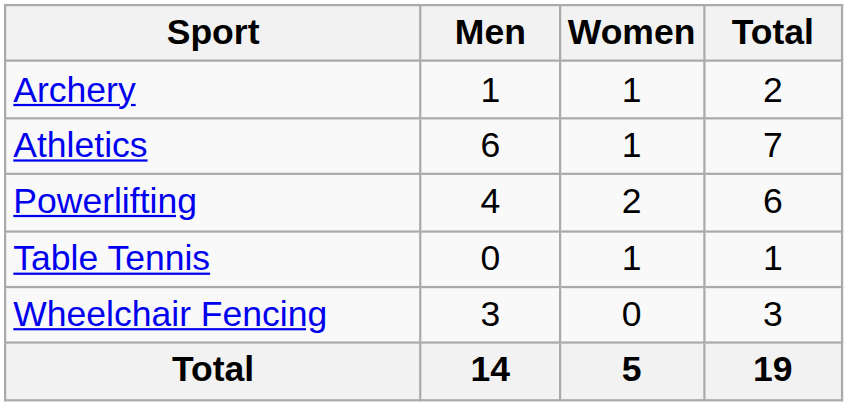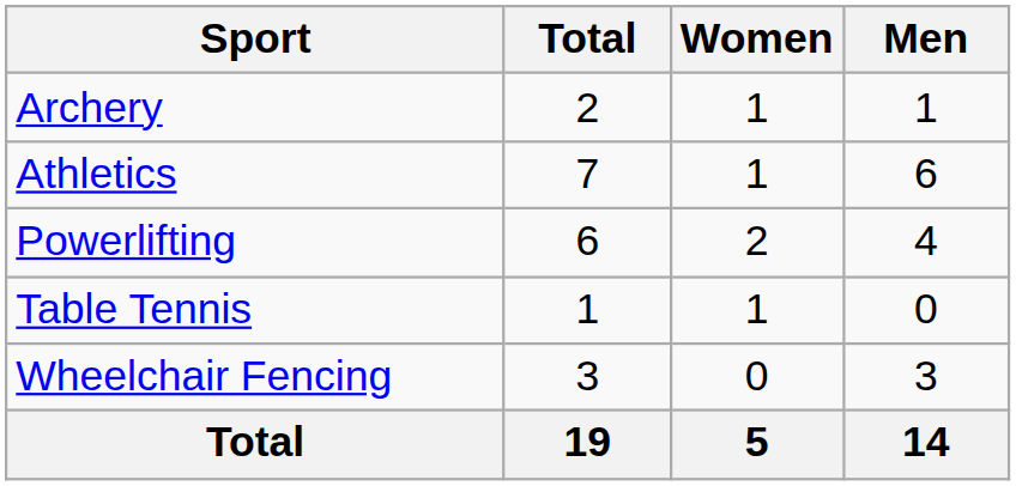columns swapped: Men <-> Total
